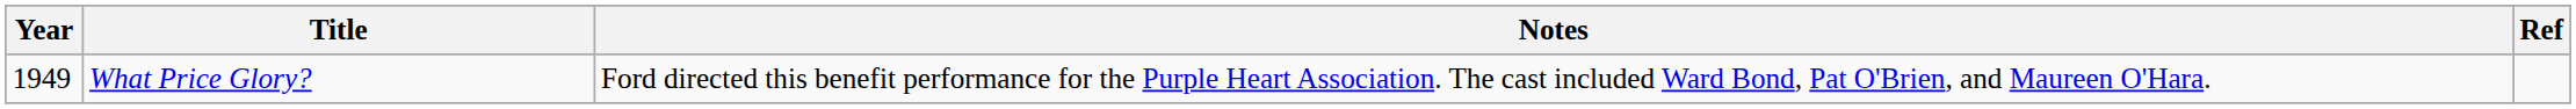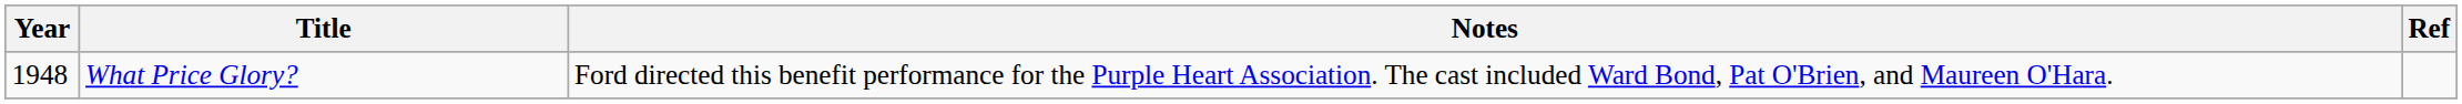What Price Glory? | Year: 1949 -> 1948
